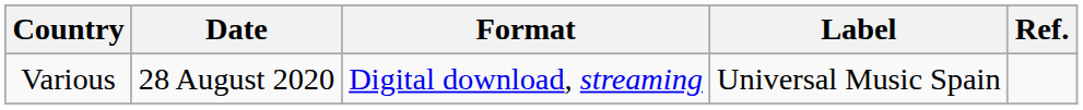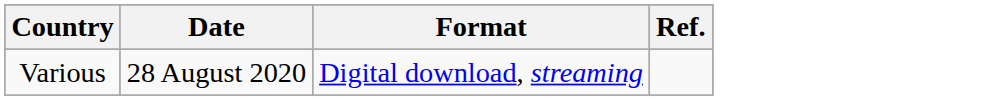- column: Label | Universal Music Spain
